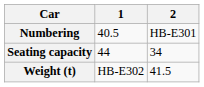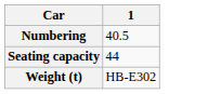- column: 2 | HB-E301 | 34 | 41.5
